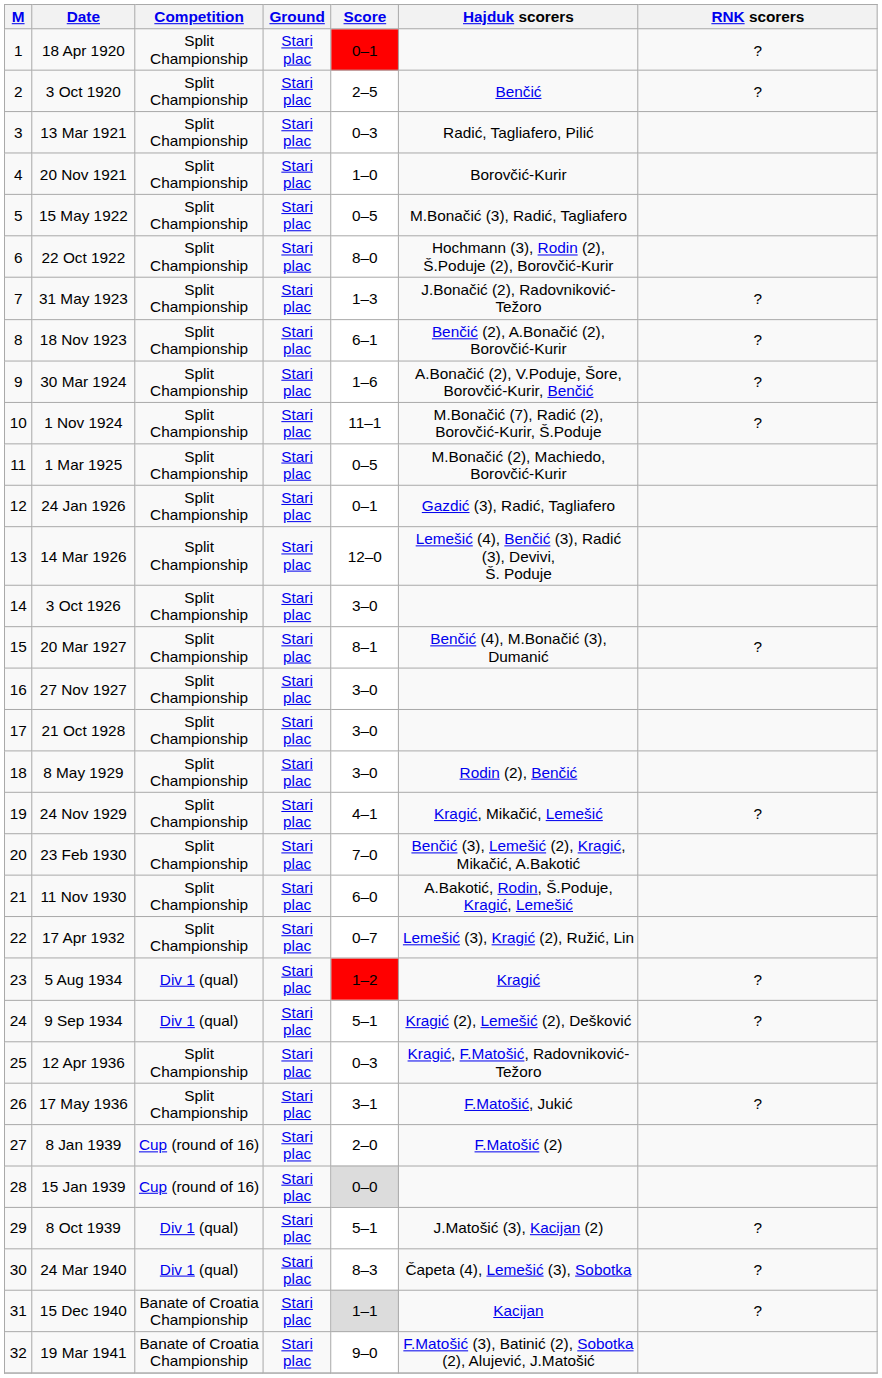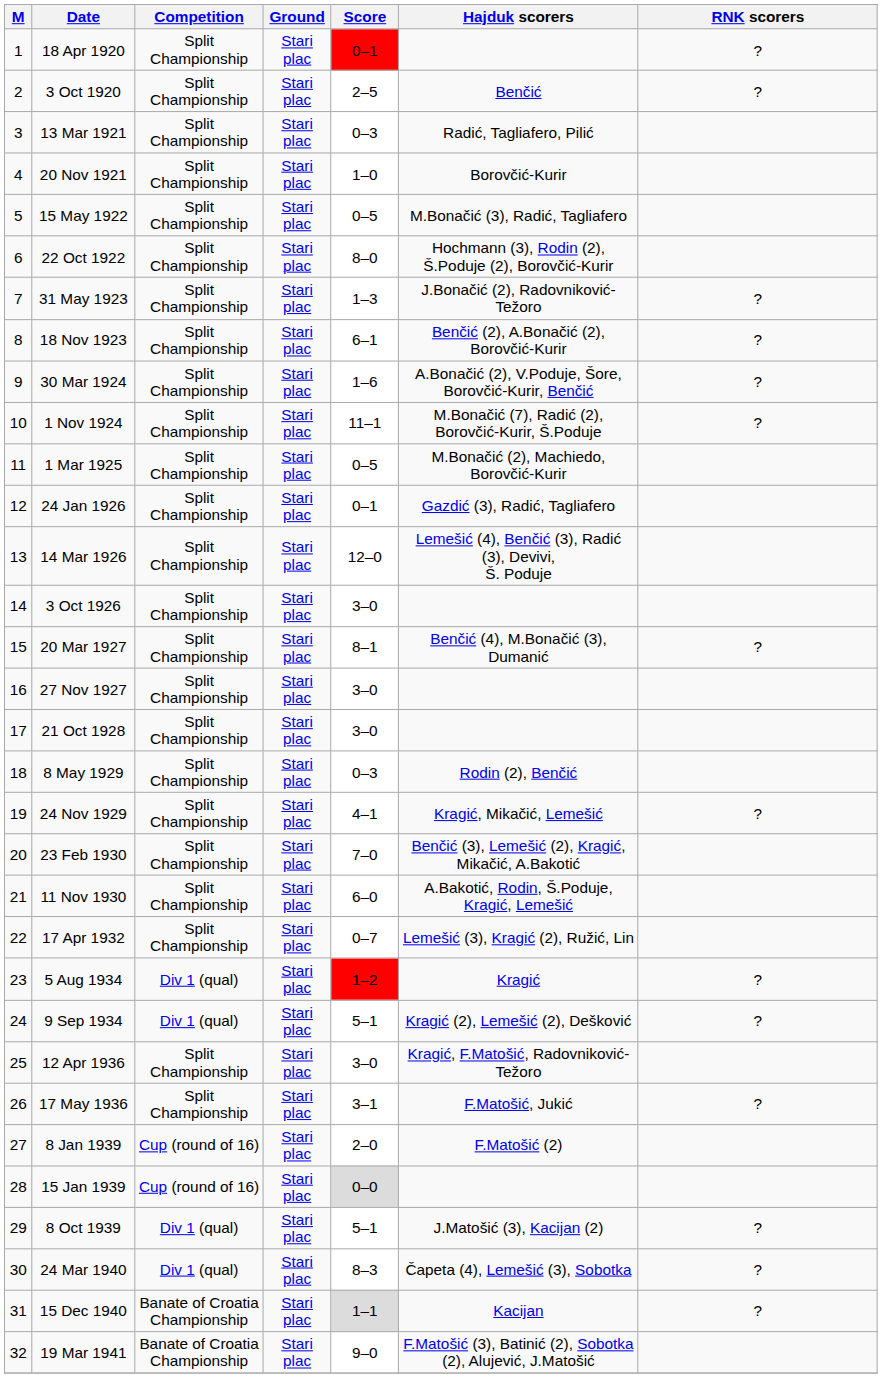8 May 1929 | Score: 3–0 -> 0–3
12 Apr 1936 | Score: 0–3 -> 3–0
